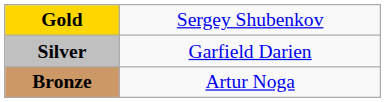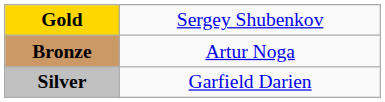rows swapped: Silver <-> Bronze
